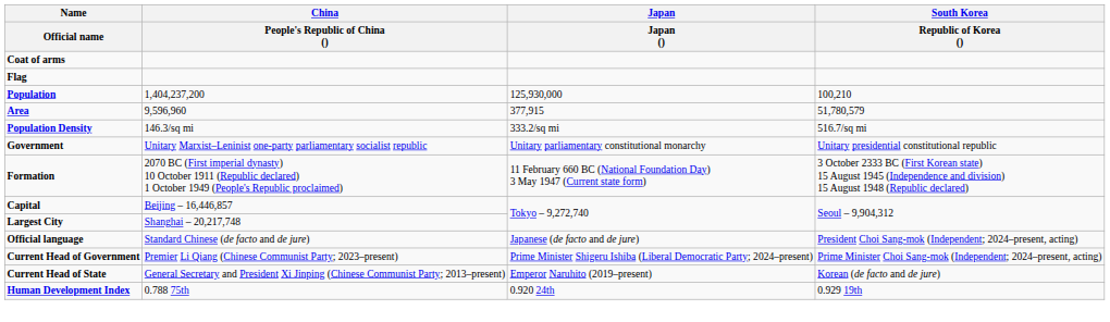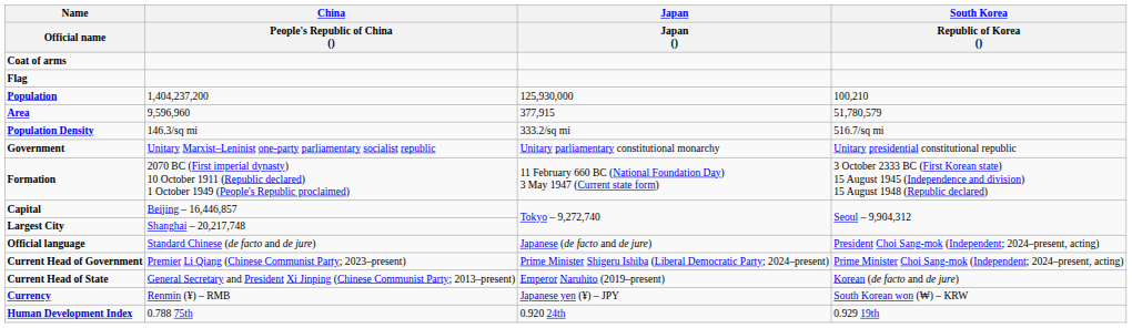+ row: Currency | Renmin (¥) – RMB | Japanese yen (¥) – JPY | South Korean won (₩) – KRW
